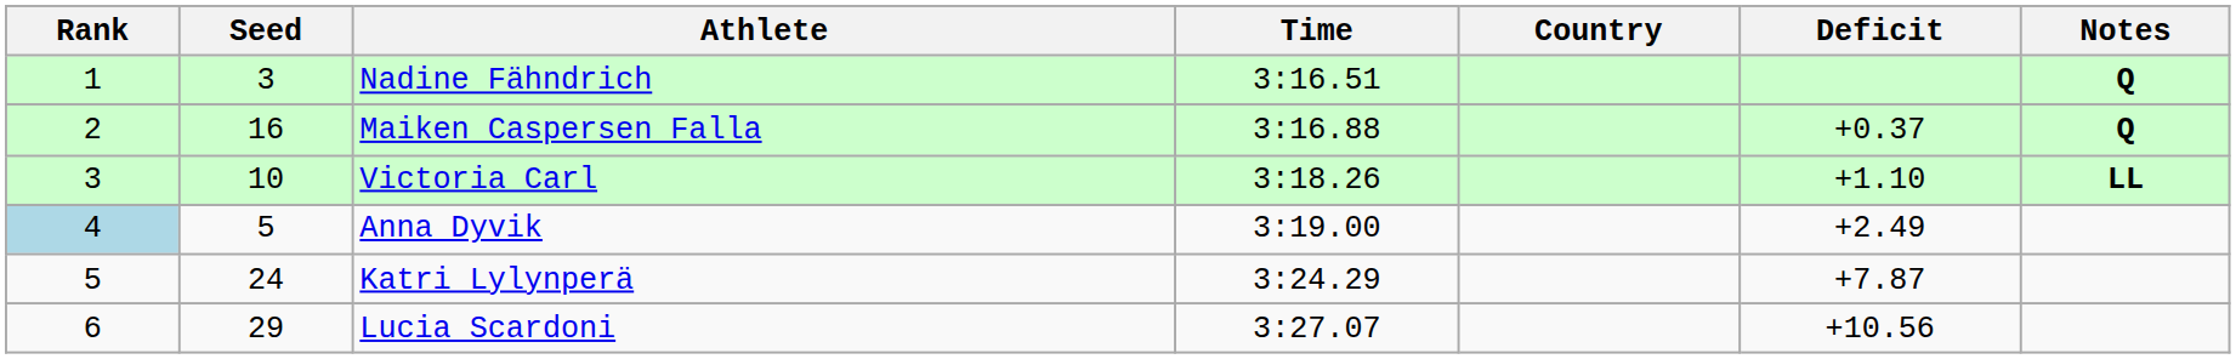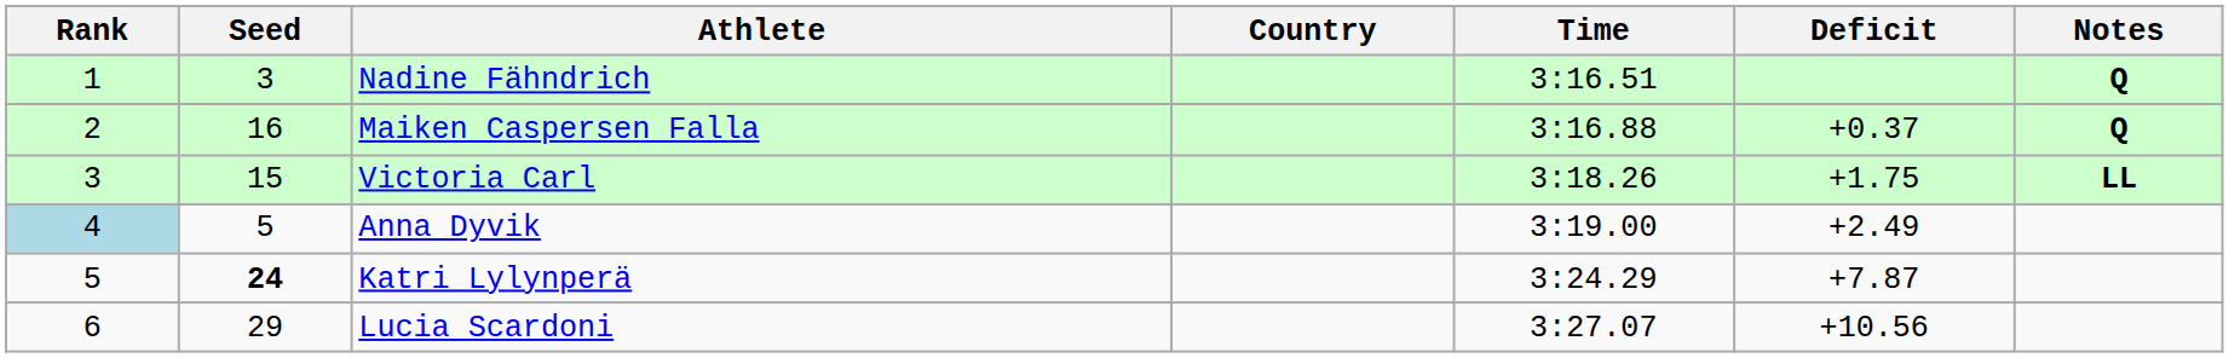columns swapped: Country <-> Time
Victoria Carl | Seed: 10 -> 15
Victoria Carl | Deficit: +1.10 -> +1.75
Katri Lylynperä | Seed: normal -> bold
